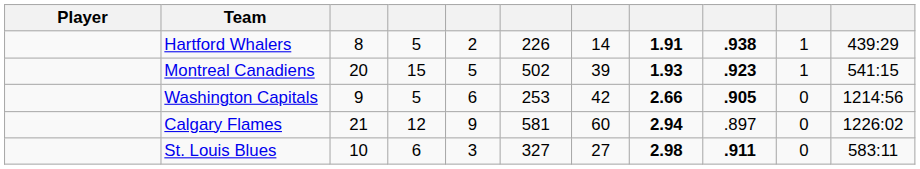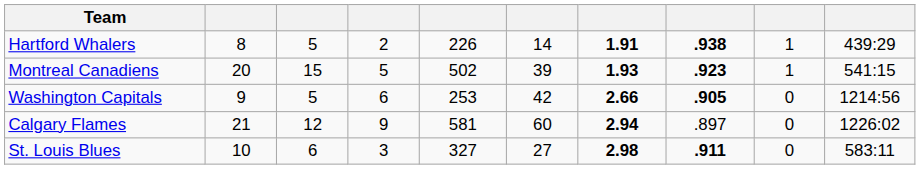- column: Player
